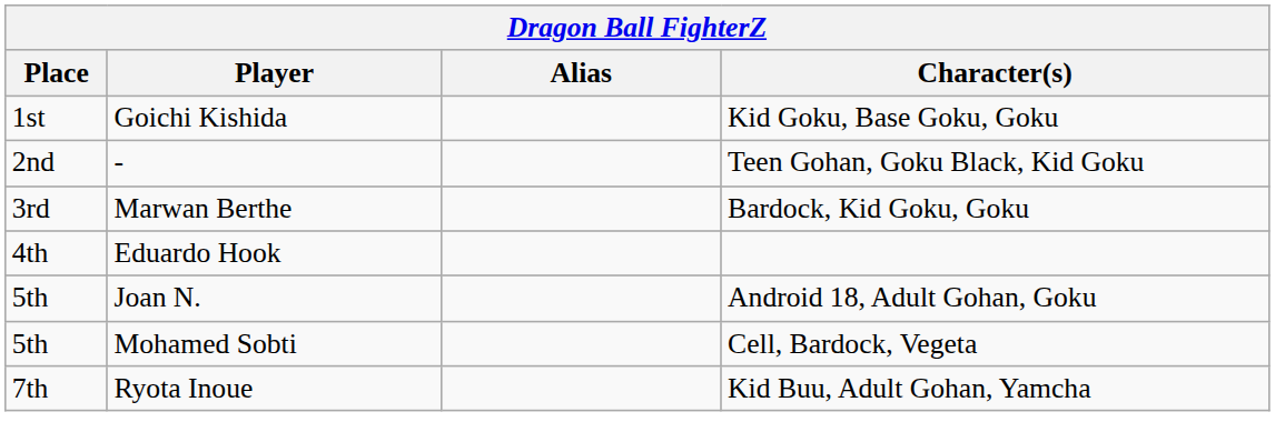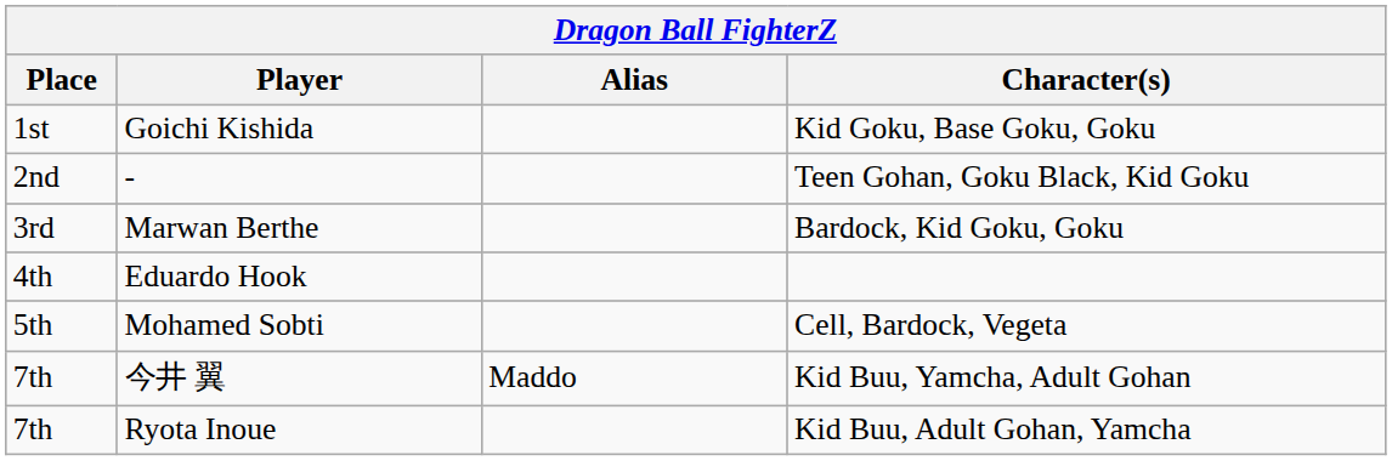- row: 5th | Joan N. | Android 18, Adult Gohan, Goku
+ row: 7th | 今井 翼 | Maddo | Kid Buu, Yamcha, Adult Gohan
